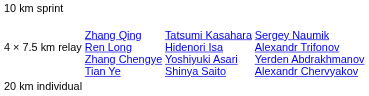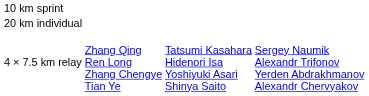rows swapped: 20 km individual <-> 4 × 7.5 km relay
